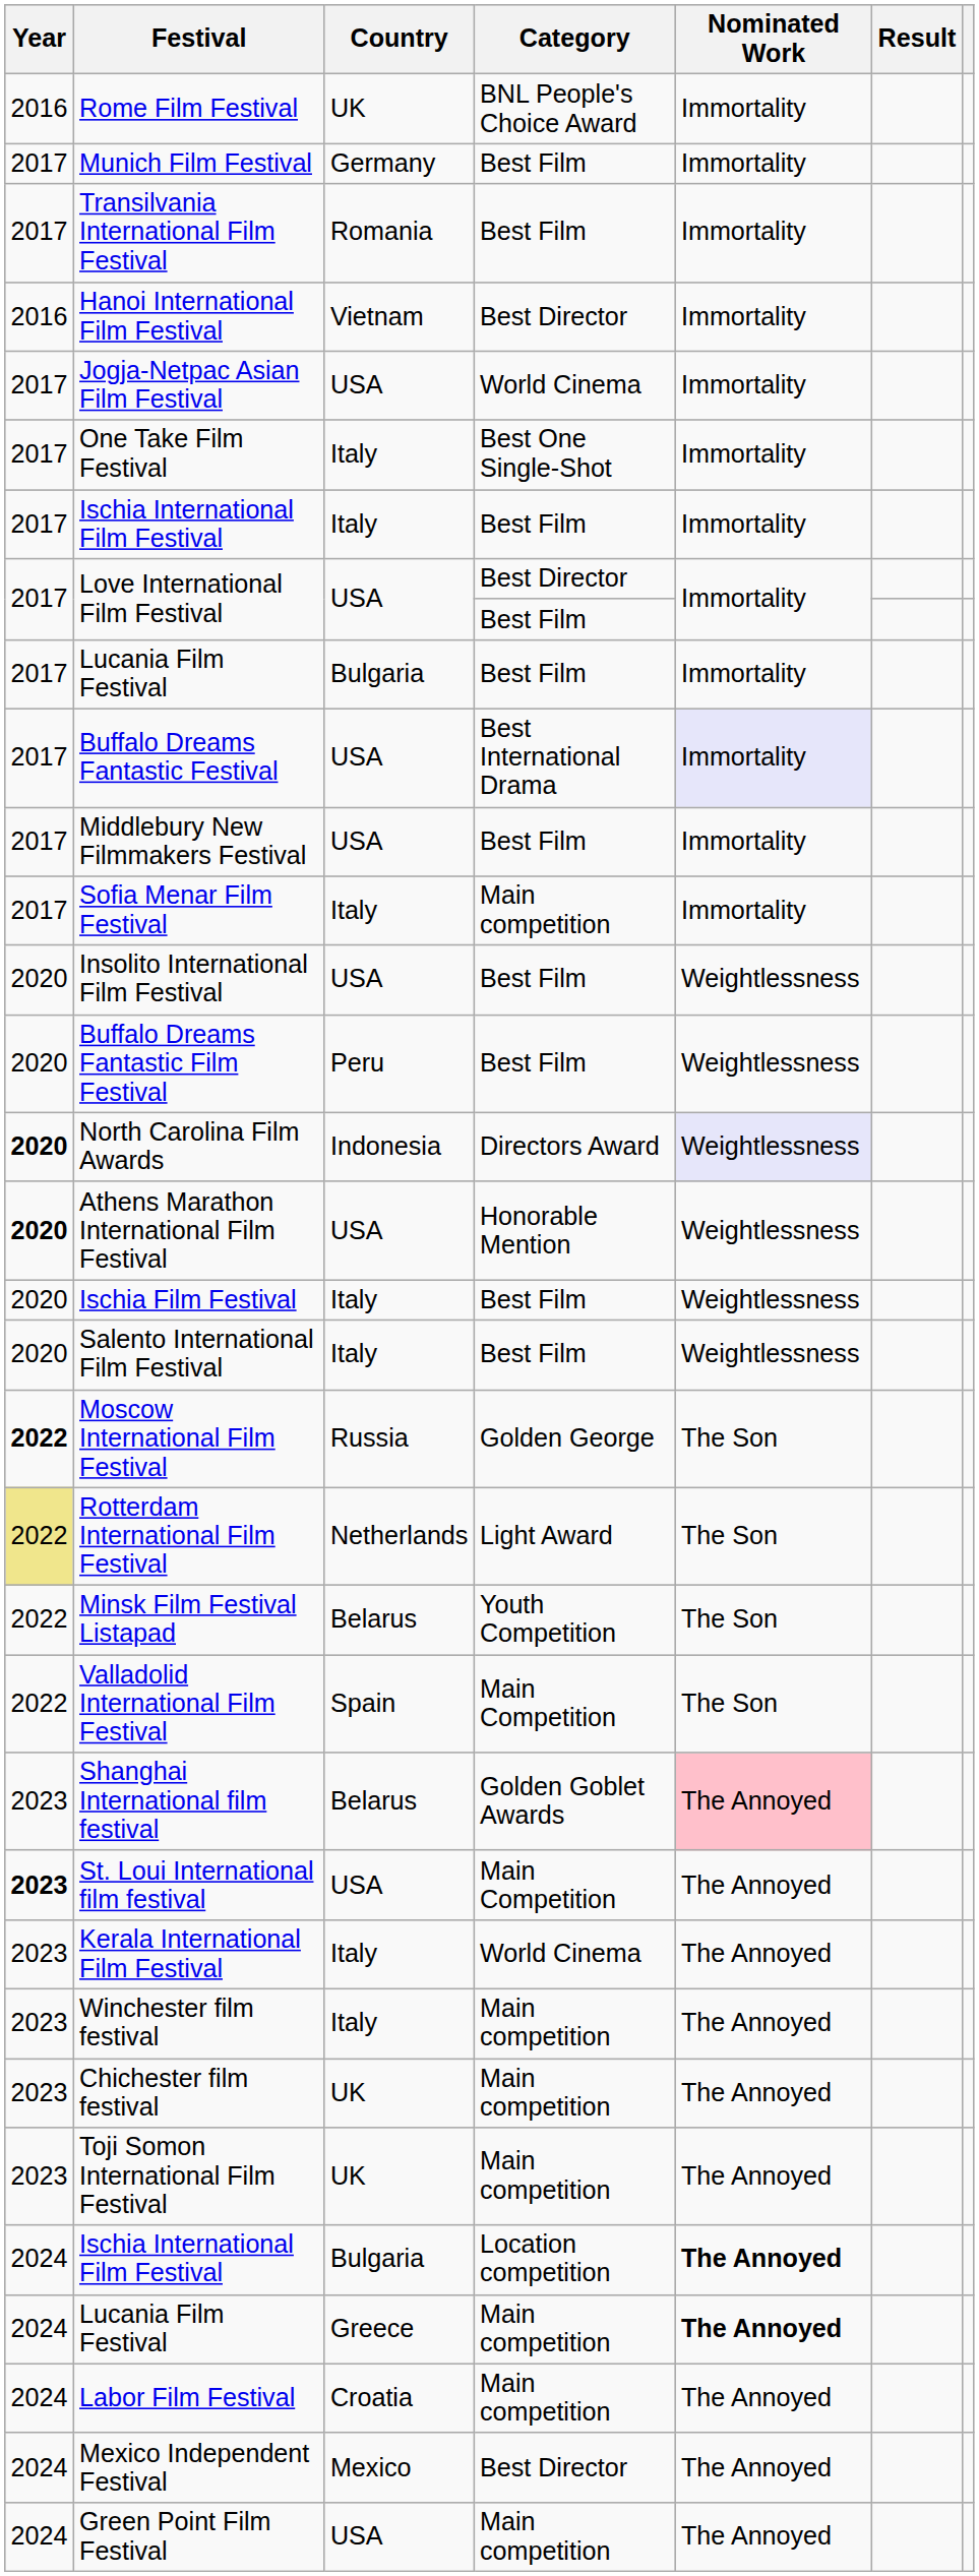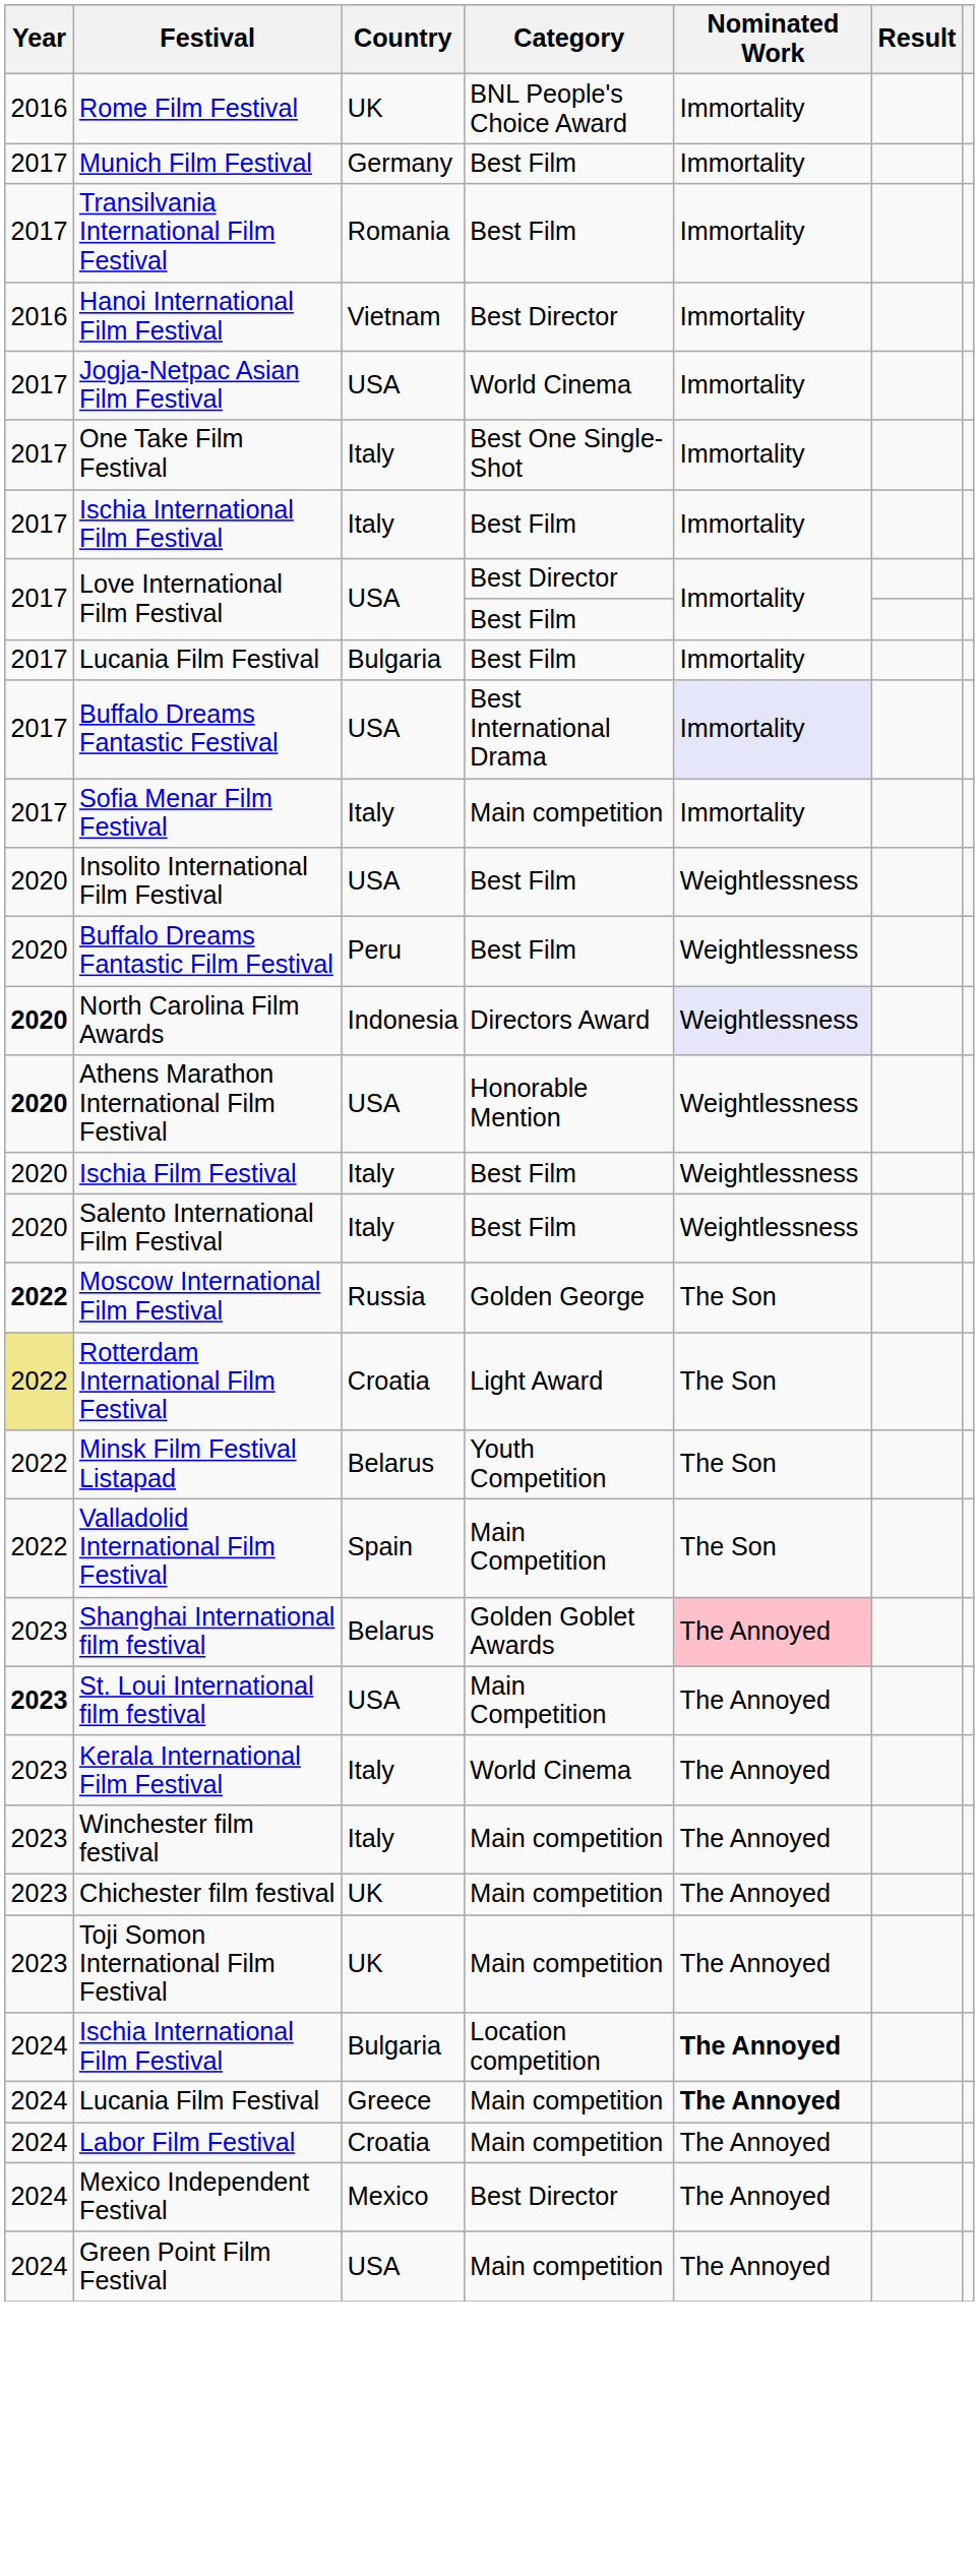- row: 2017 | Middlebury New Filmmakers Festival | USA | Best Film | Immortality
Rotterdam International Film Festival | Country: Netherlands -> Croatia
